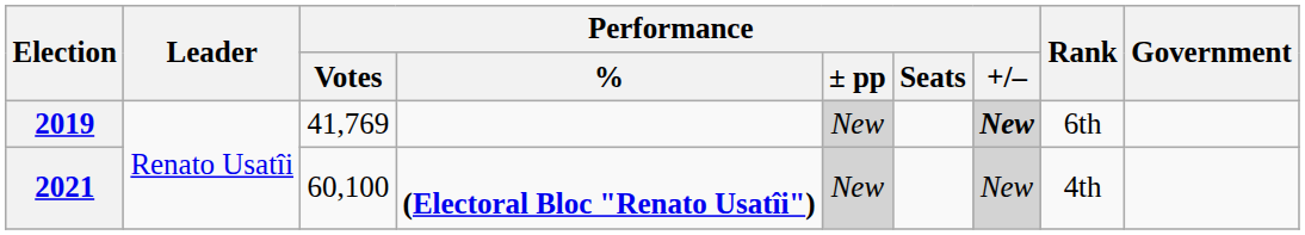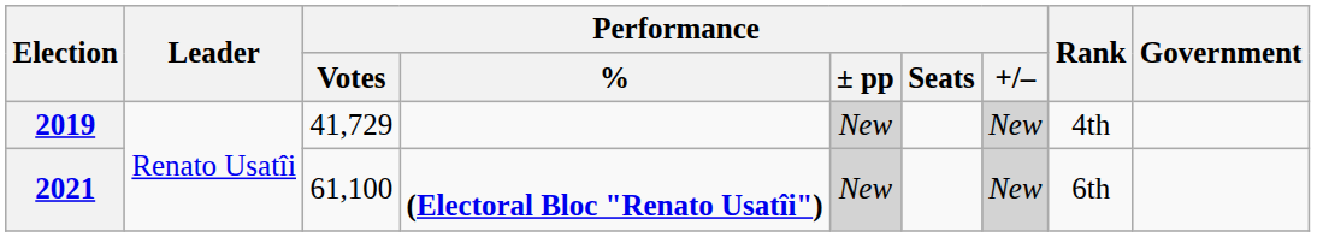2019 | Performance / Votes: 41,769 -> 41,729
2019 | Performance / +/–: bold -> normal
2019 | Rank: 6th -> 4th
2021 | Performance / Votes: 60,100 -> 61,100
2021 | Rank: 4th -> 6th
